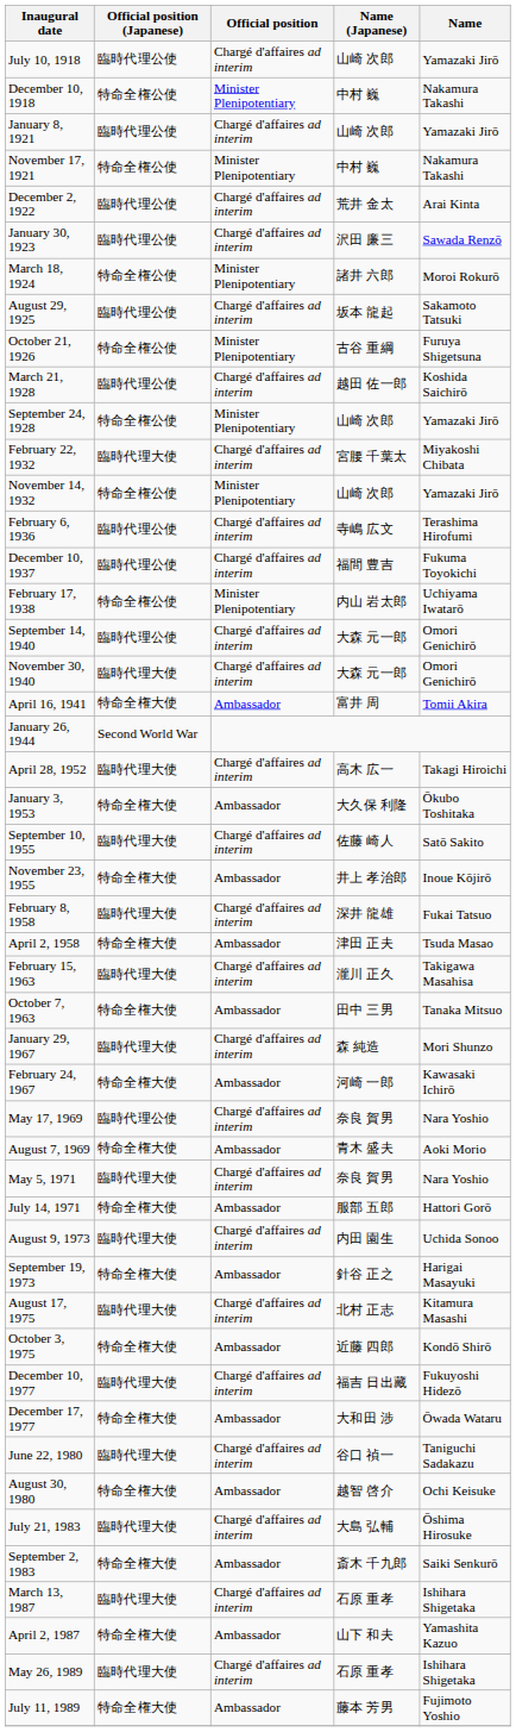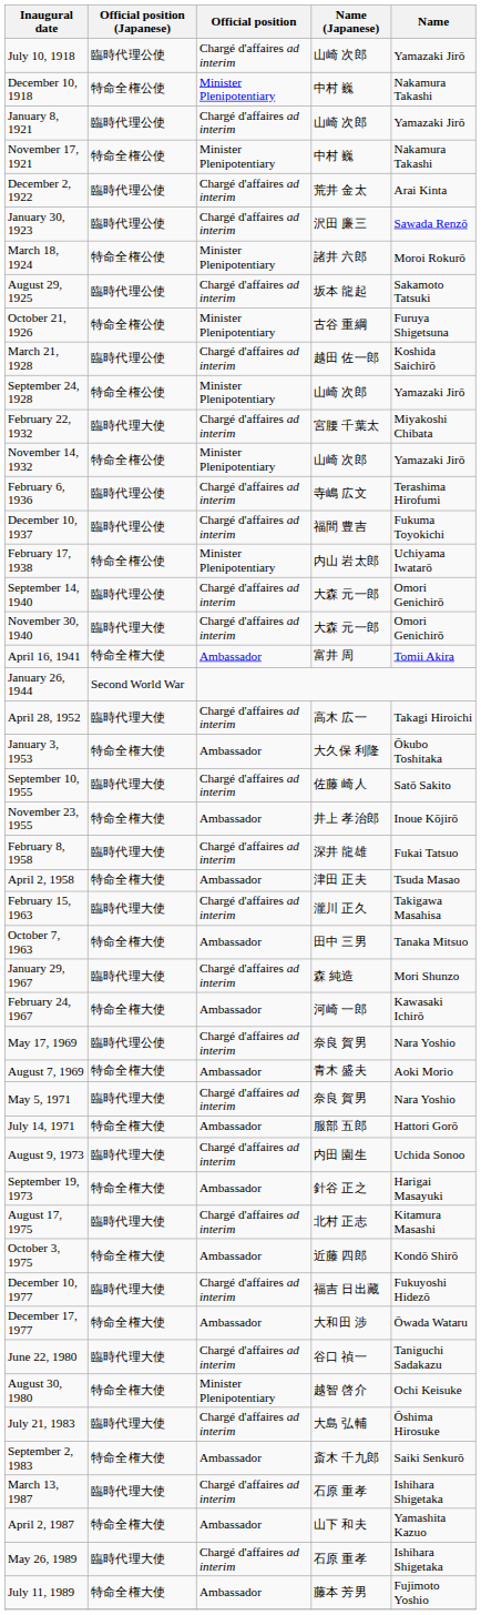August 30, 1980 | Official position: Ambassador -> Minister Plenipotentiary
